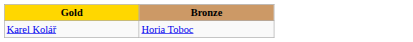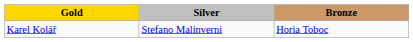+ column: Silver | Stefano Malinverni
